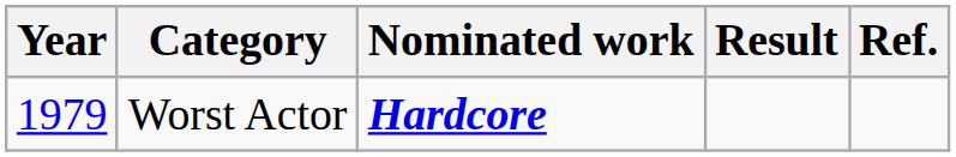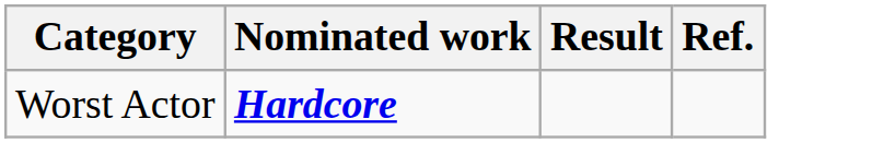- column: Year | 1979
